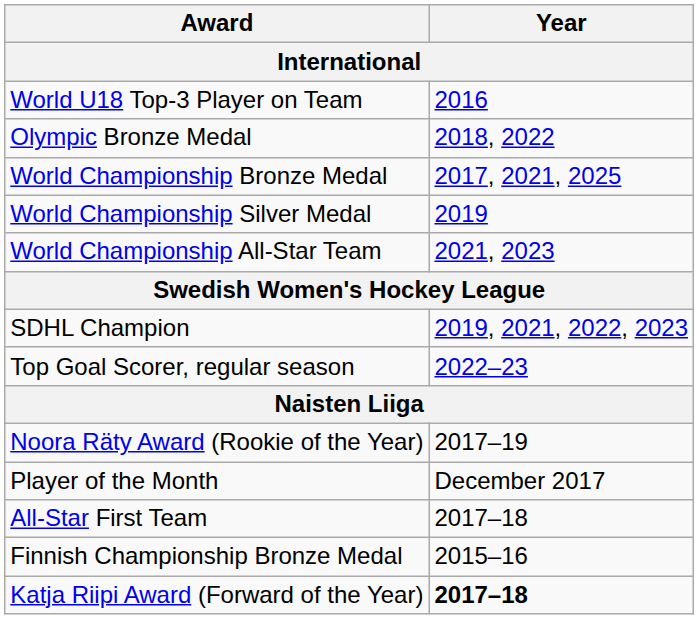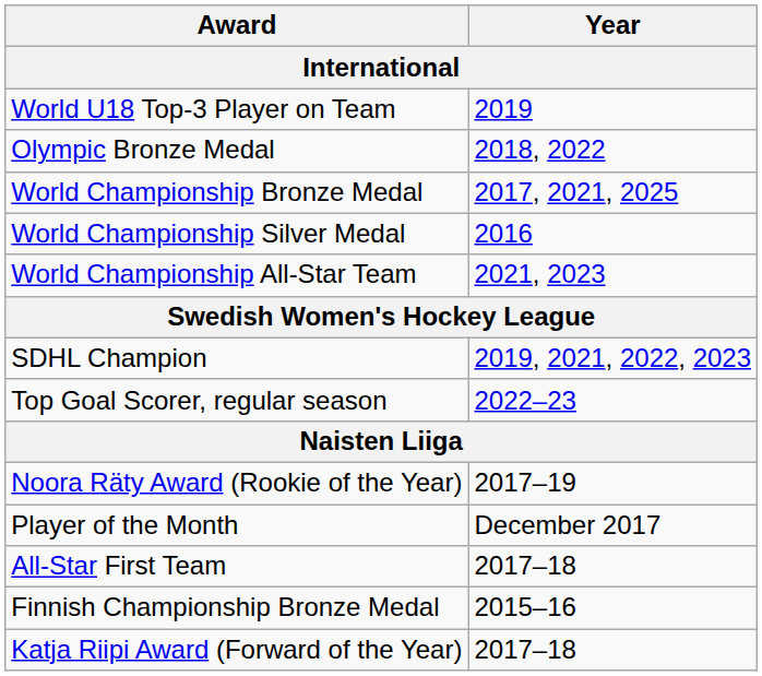World U18 Top-3 Player on Team | Year: 2016 -> 2019
World Championship Silver Medal | Year: 2019 -> 2016
Katja Riipi Award (Forward of the Year) | Year: bold -> normal
